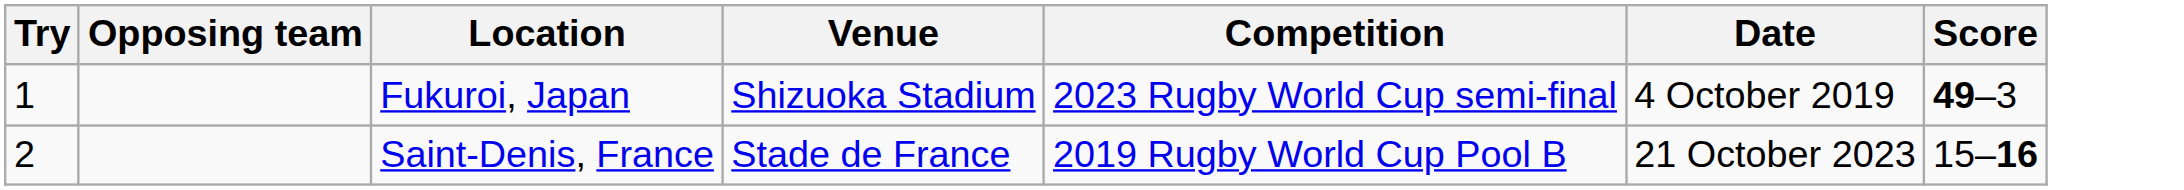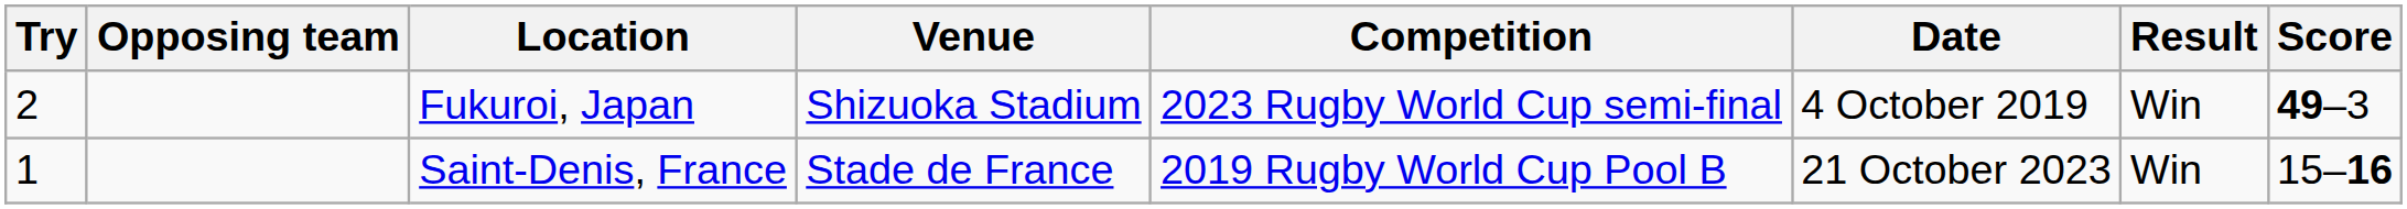+ column: Result | Win | Win
Fukuroi, Japan | Try: 1 -> 2
Saint-Denis, France | Try: 2 -> 1
